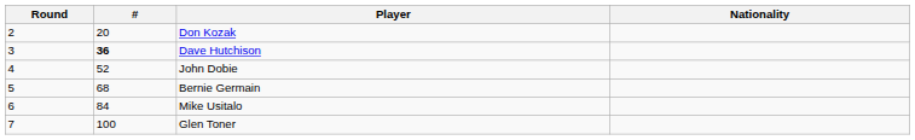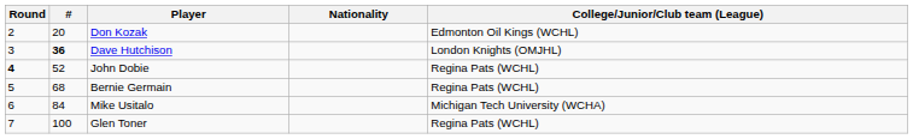+ column: College/Junior/Club team (League) | Edmonton Oil Kings (WCHL) | London Knights (OMJHL) | Regina Pats (WCHL) | Regina Pats (WCHL) | Michigan Tech University (WCHA) | Regina Pats (WCHL)
John Dobie | Round: normal -> bold
